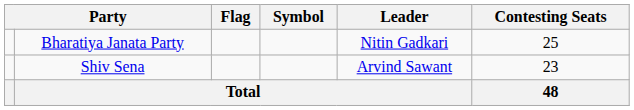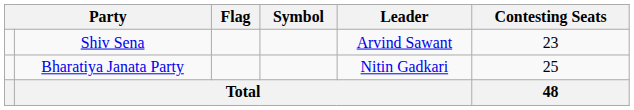rows swapped: Bharatiya Janata Party <-> Shiv Sena
